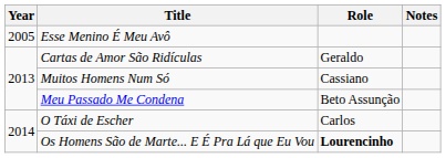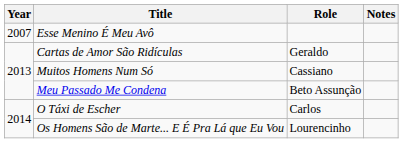Esse Menino É Meu Avô | Year: 2005 -> 2007
Os Homens São de Marte... E É Pra Lá que Eu Vou | Role: bold -> normal
